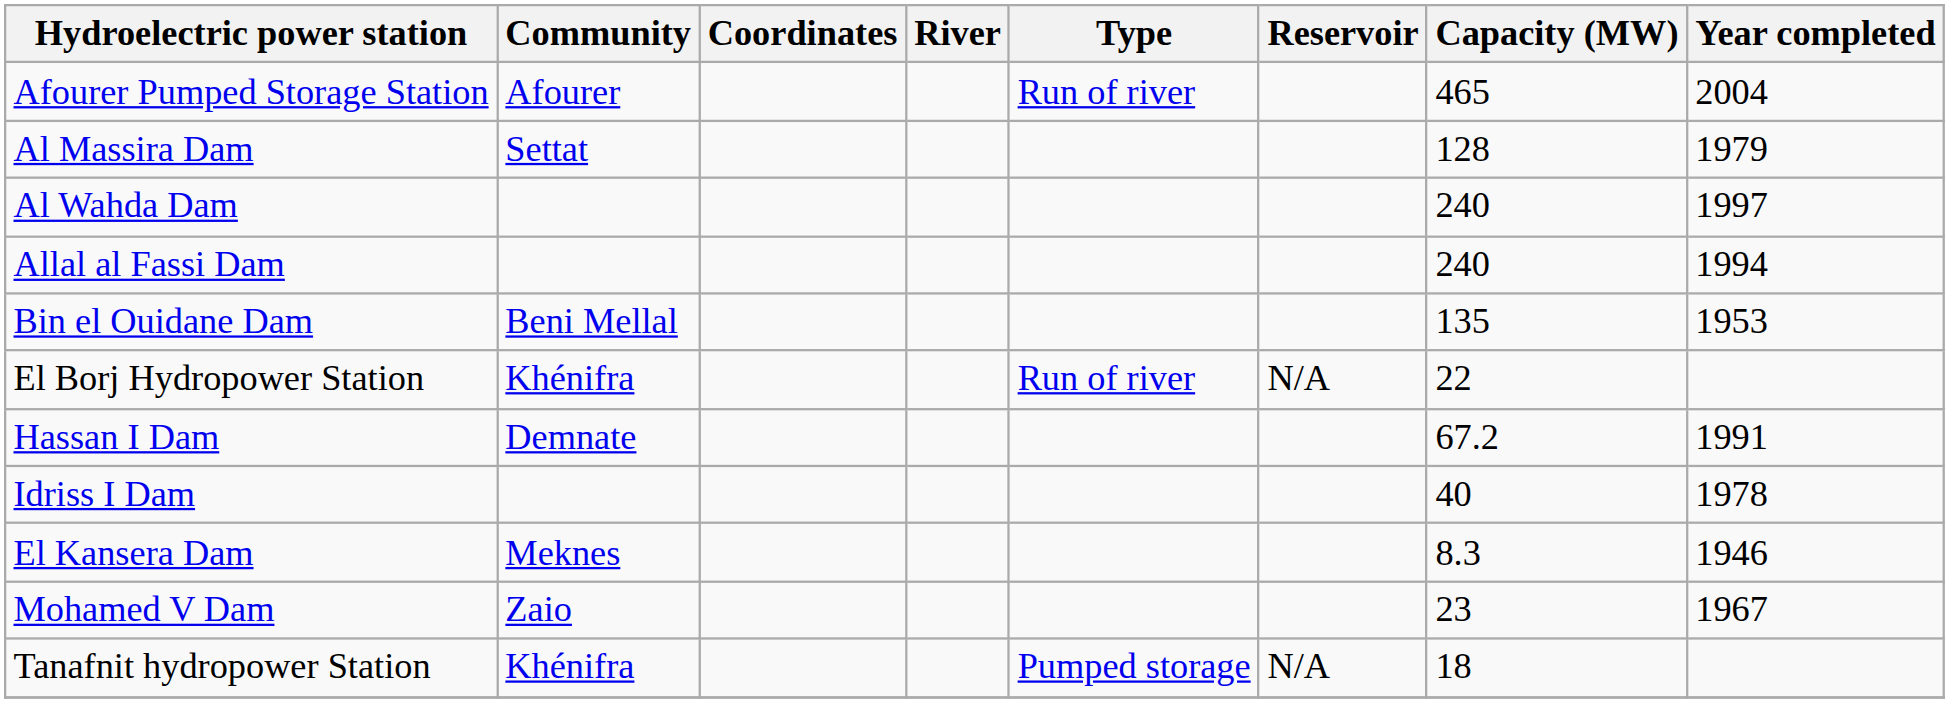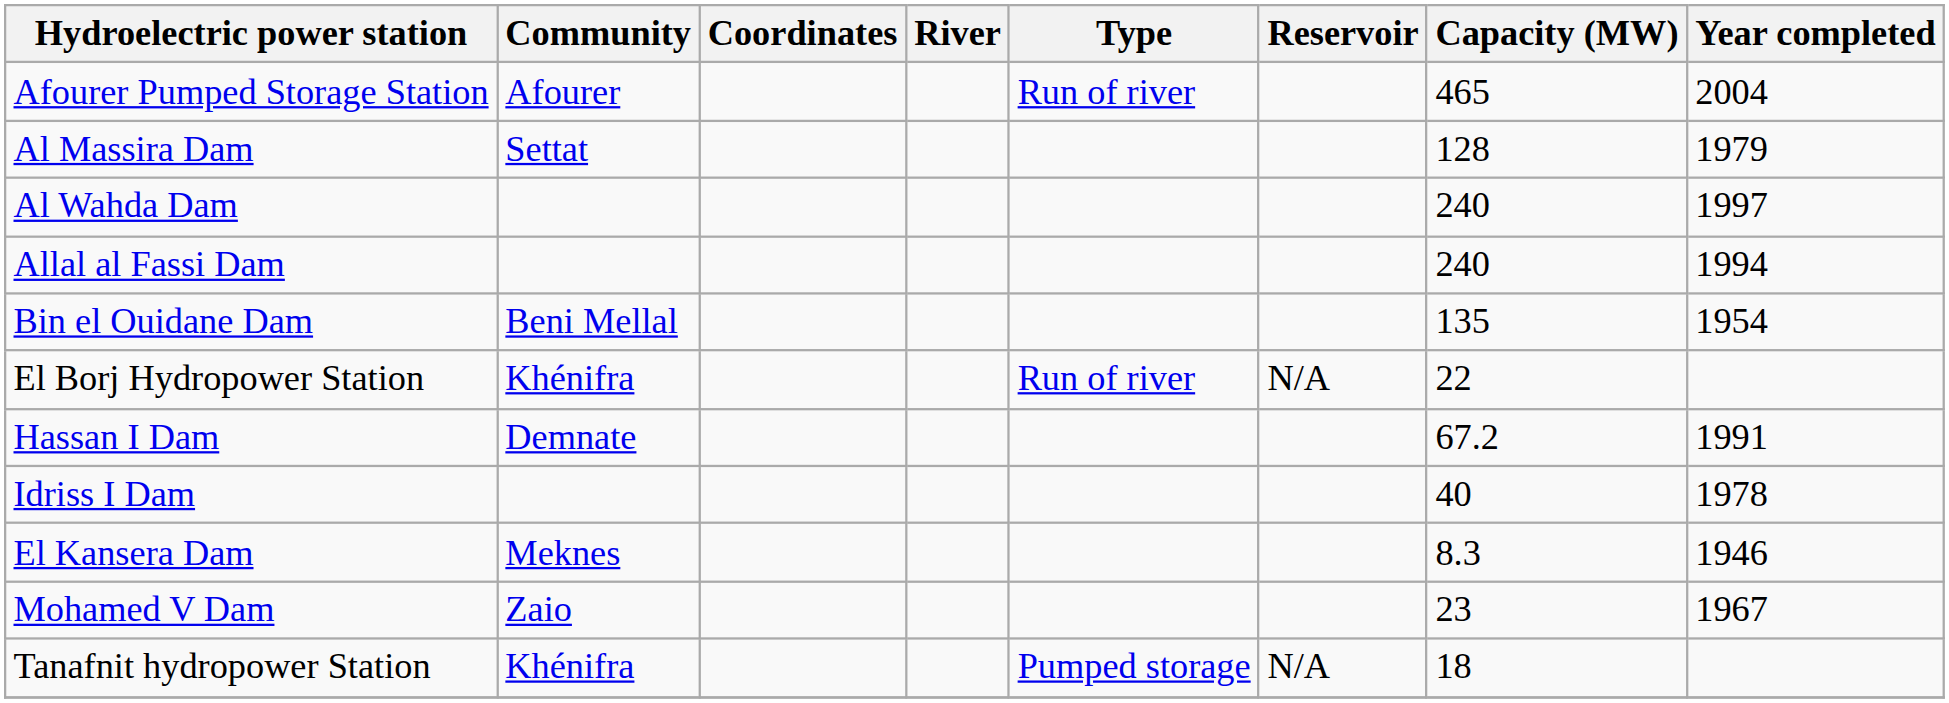Bin el Ouidane Dam | Year completed: 1953 -> 1954
